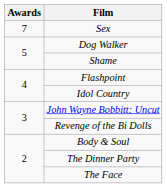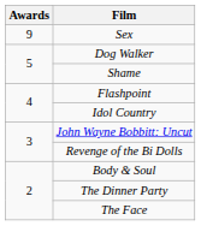Sex | Awards: 7 -> 9
